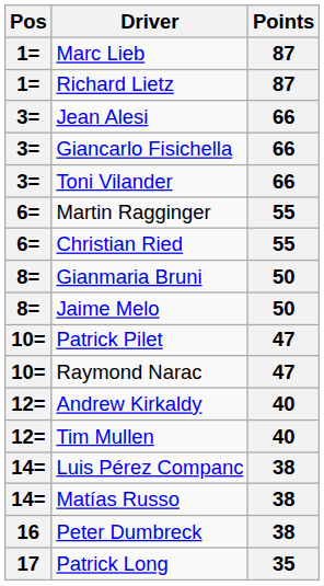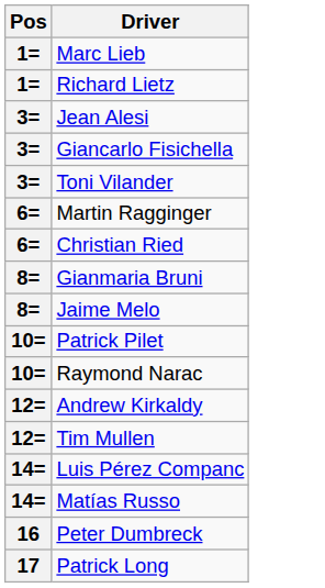- column: Points | 87 | 87 | 66 | 66 | 66 | 55 | 55 | 50 | 50 | 47 | 47 | 40 | 40 | 38 | 38 | 38 | 35
